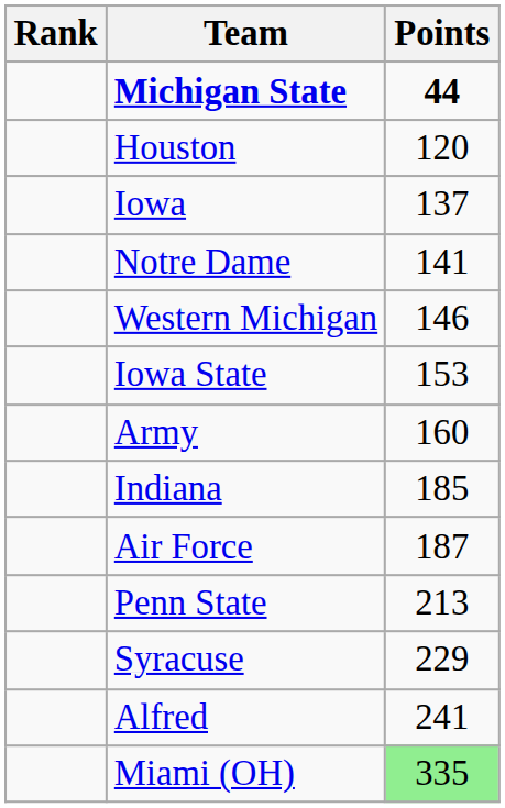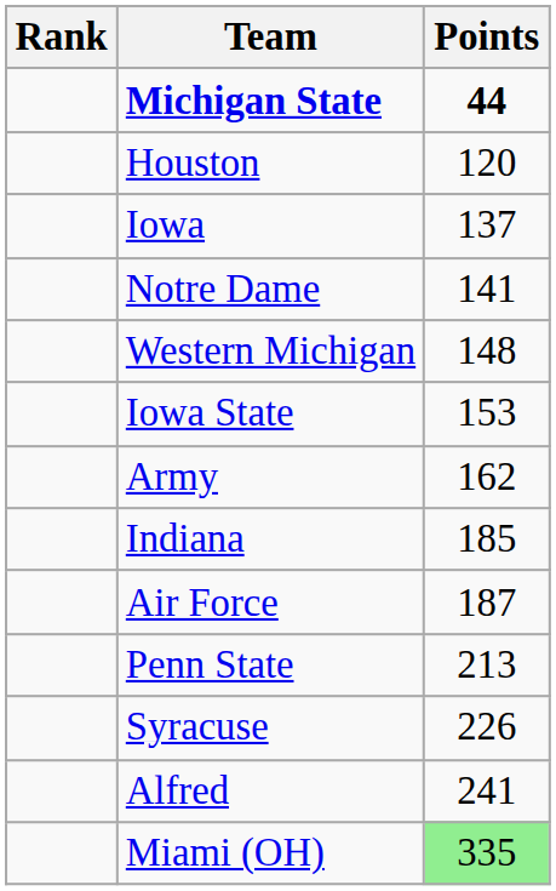Western Michigan | Points: 146 -> 148
Army | Points: 160 -> 162
Syracuse | Points: 229 -> 226
